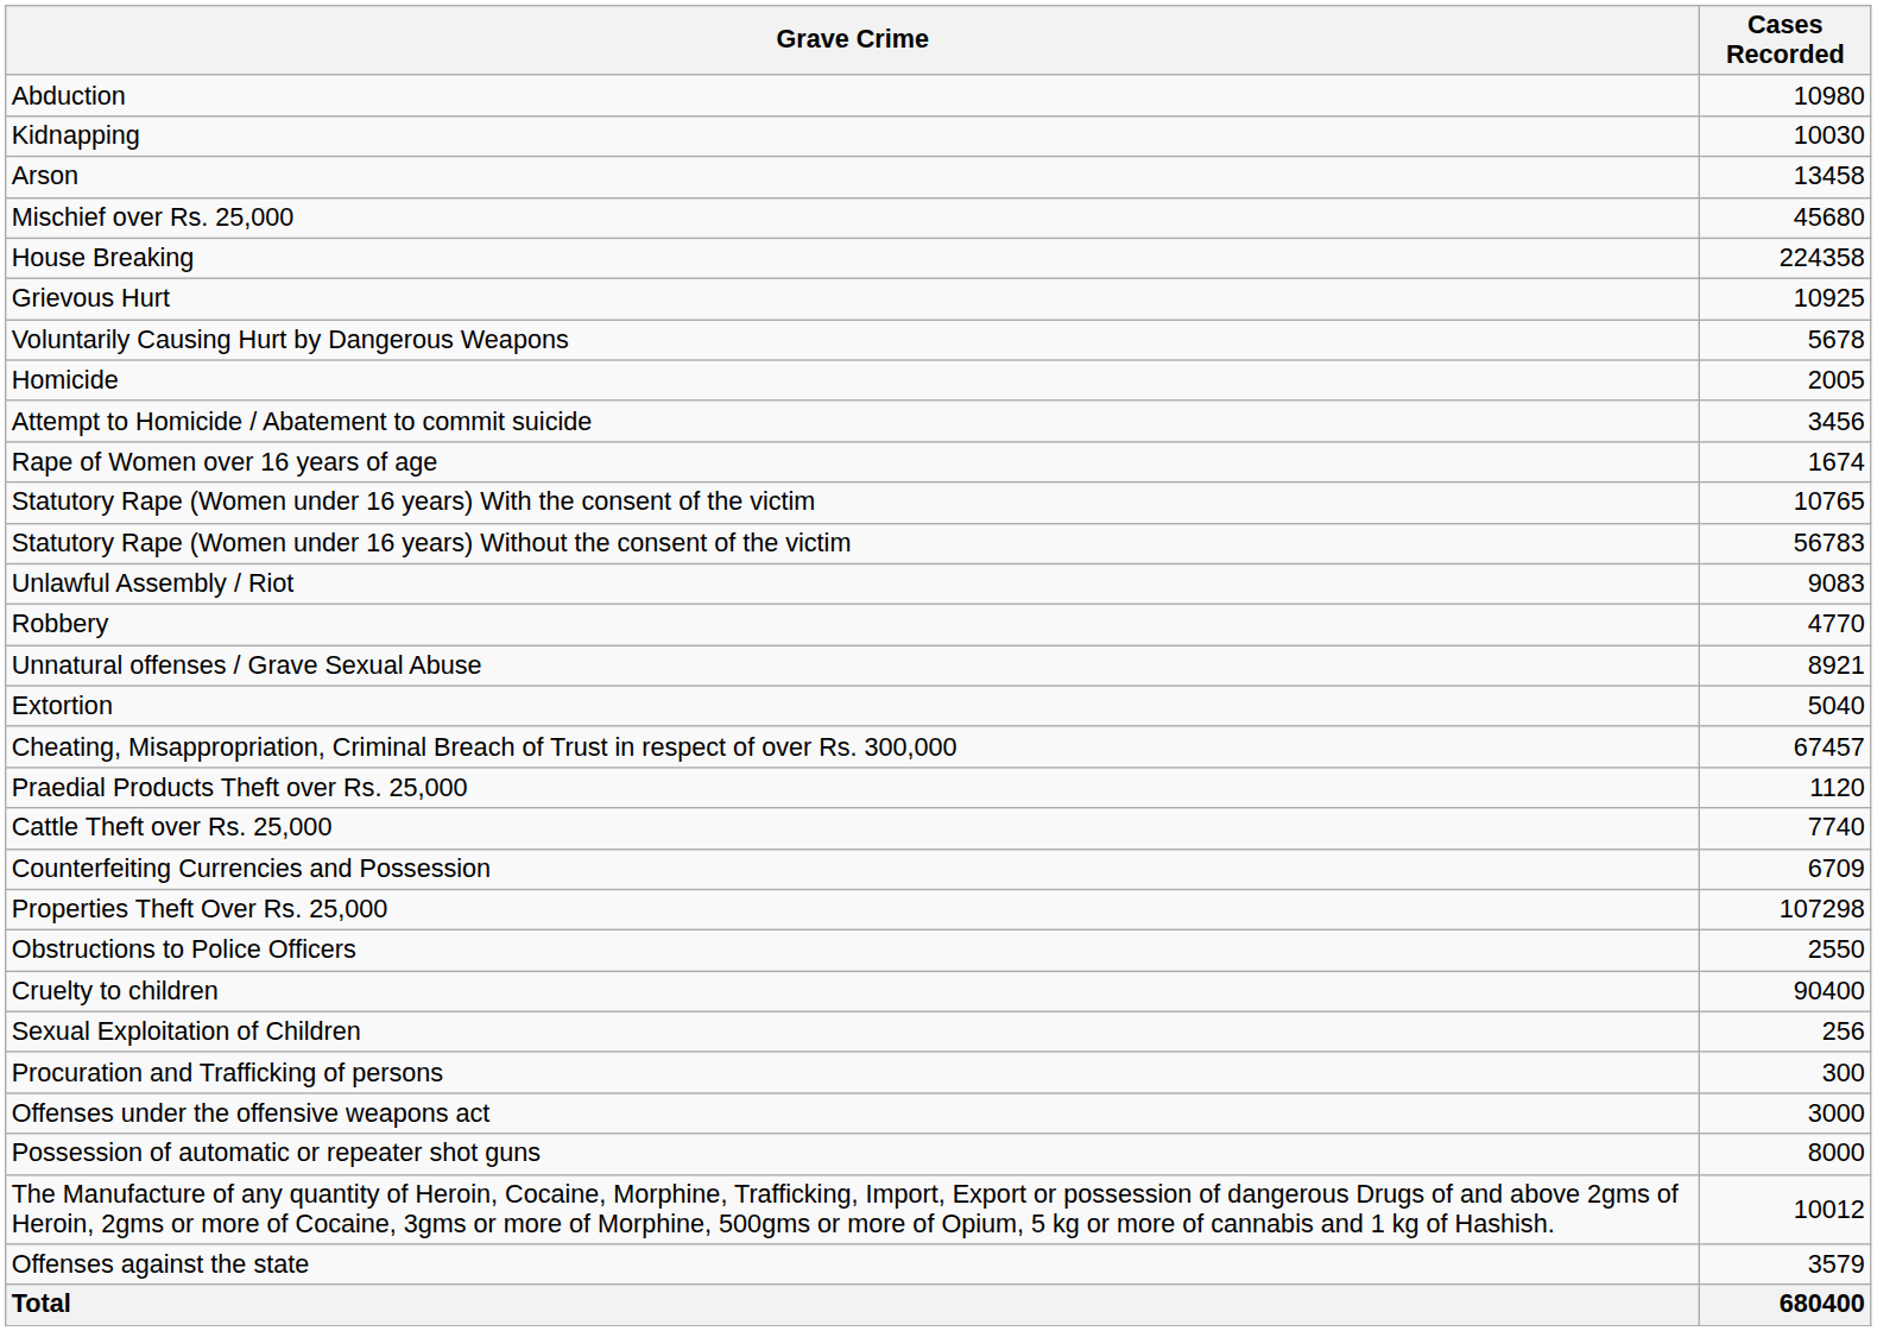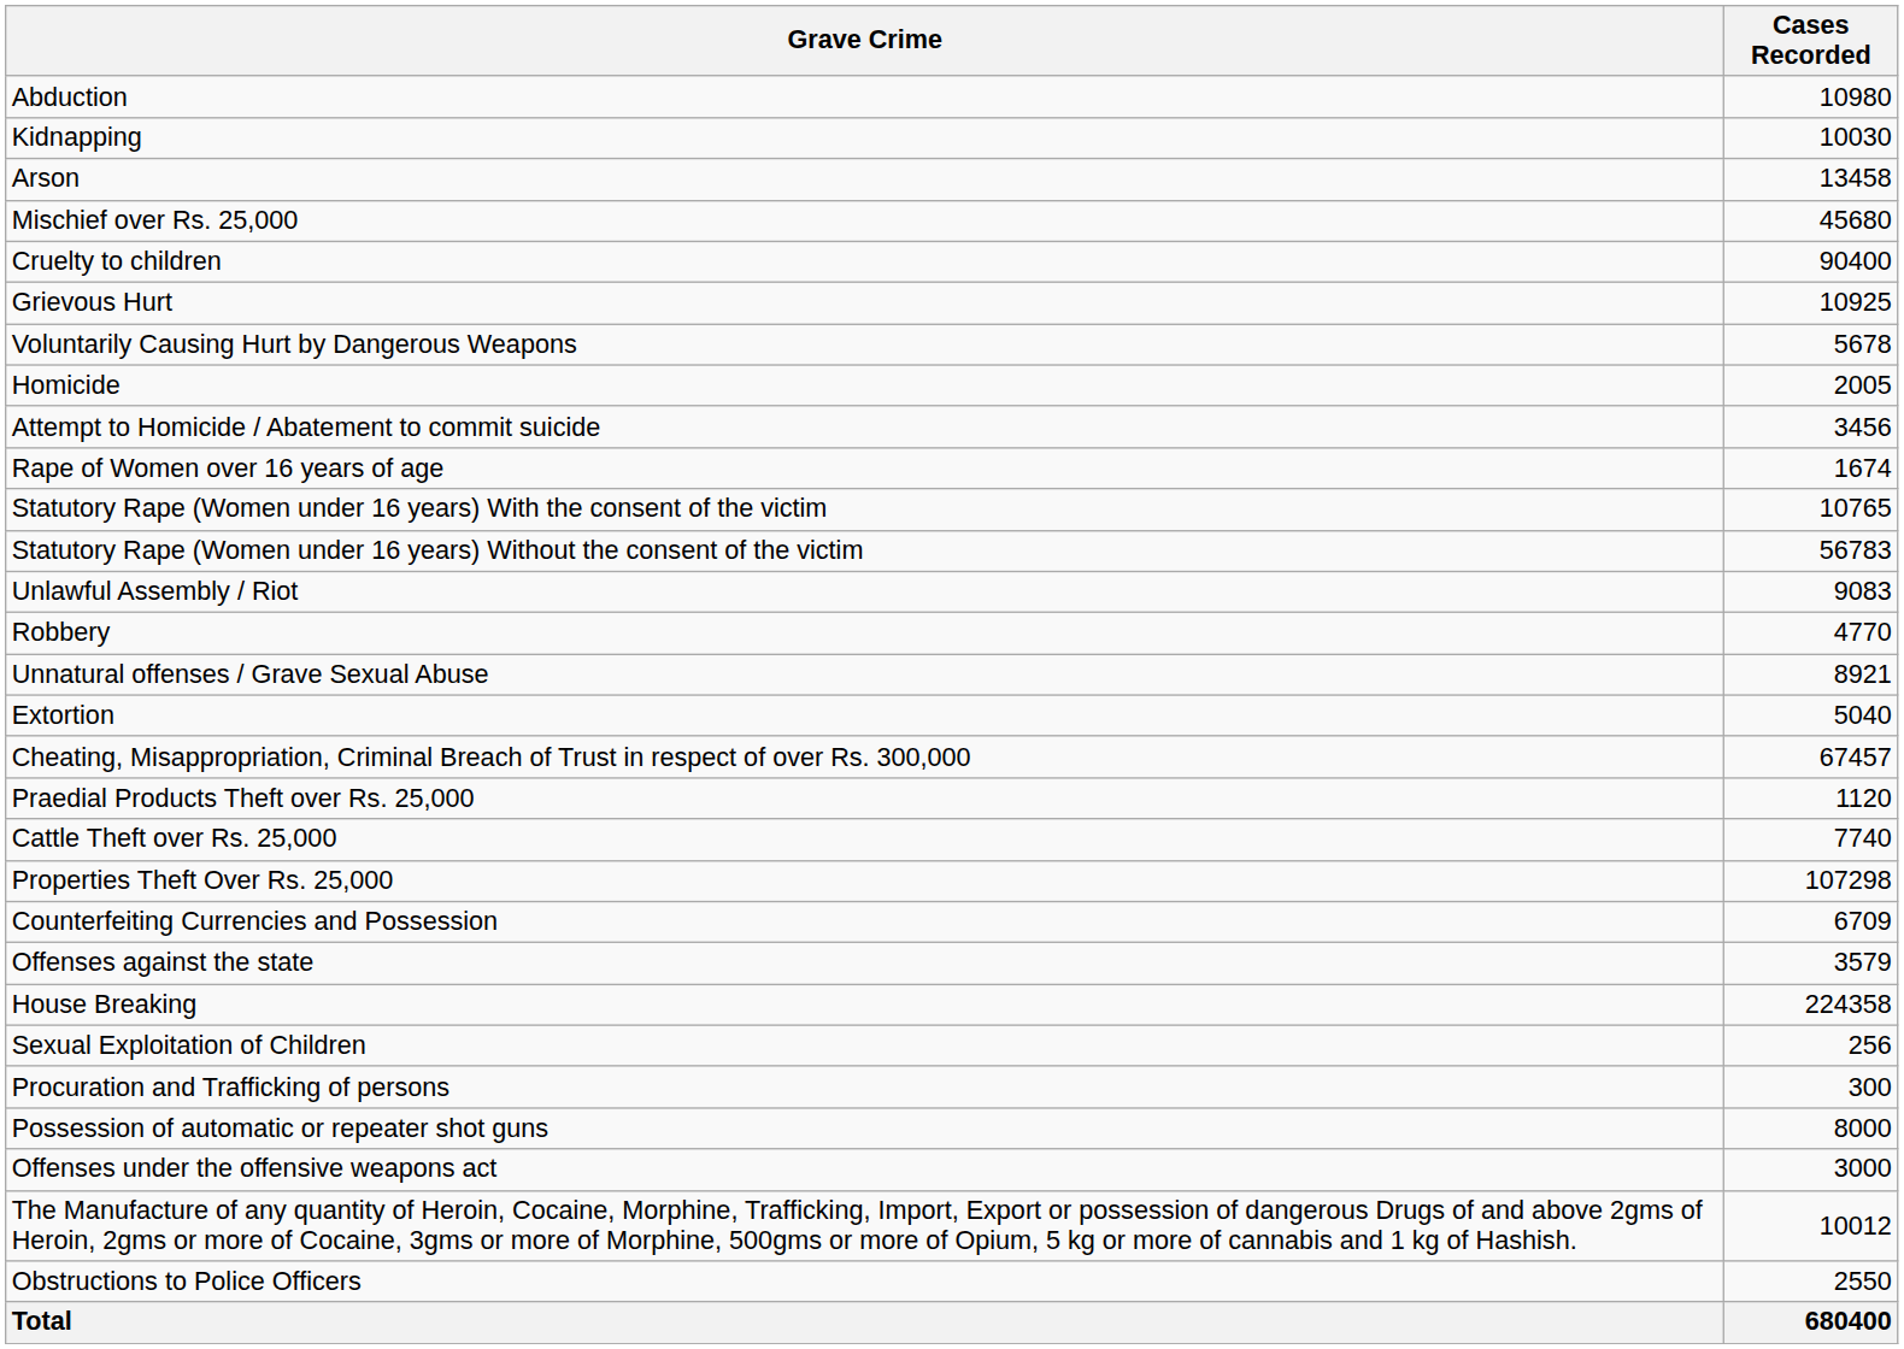rows swapped: House Breaking <-> Cruelty to children
rows swapped: Properties Theft Over Rs. 25,000 <-> Counterfeiting Currencies and Possession
rows swapped: Offenses against the state <-> Obstructions to Police Officers
rows swapped: Offenses under the offensive weapons act <-> Possession of automatic or repeater shot guns
